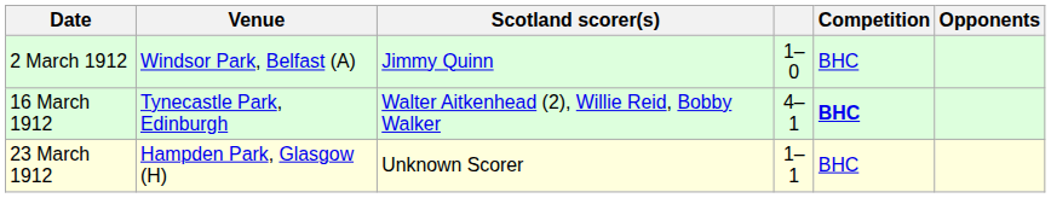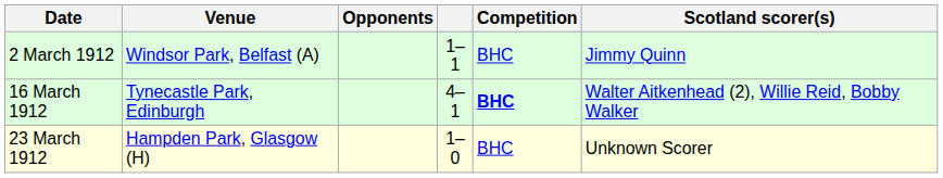columns swapped: Opponents <-> Scotland scorer(s)
2 March 1912 | column 4: 1–0 -> 1–1
23 March 1912 | column 4: 1–1 -> 1–0
